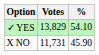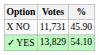rows swapped: ✓ YES <-> X NO
